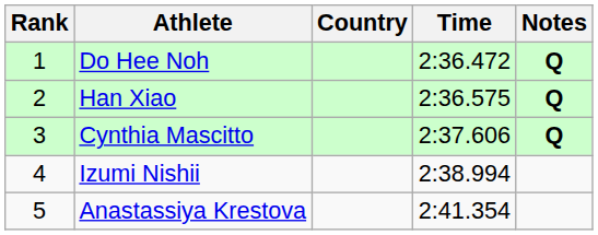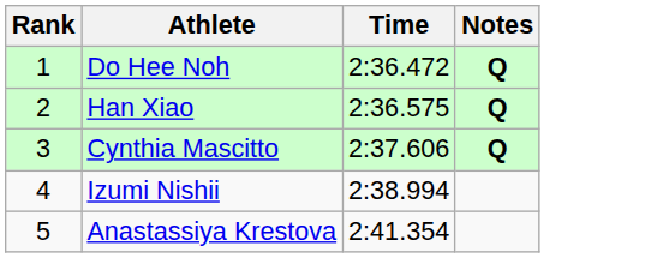- column: Country
